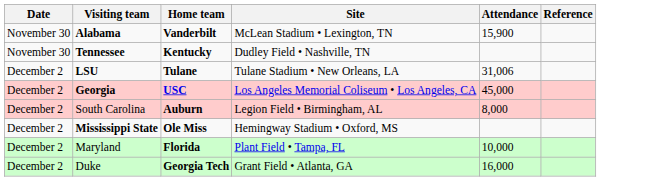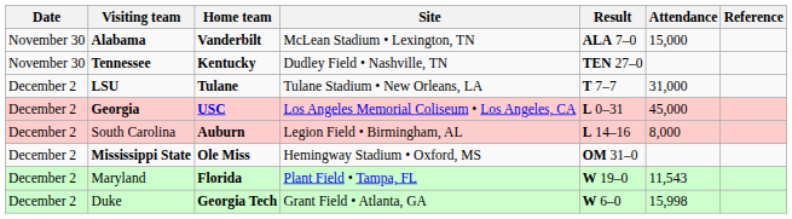+ column: Result | ALA 7–0 | TEN 27–0 | T 7–7 | L 0–31 | L 14–16 | OM 31–0 | W 19–0 | W 6–0
Alabama | Attendance: 15,900 -> 15,000
LSU | Attendance: 31,006 -> 31,000
Maryland | Attendance: 10,000 -> 11,543
Duke | Attendance: 16,000 -> 15,998
